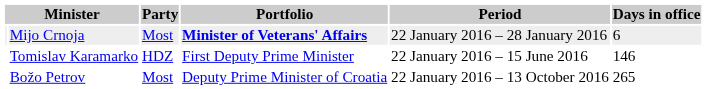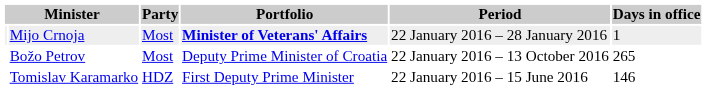Mijo Crnoja | Days in office: 6 -> 1
rows swapped: Tomislav Karamarko <-> Božo Petrov
